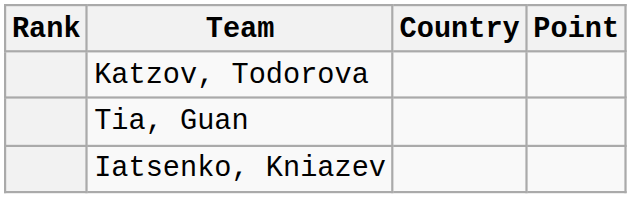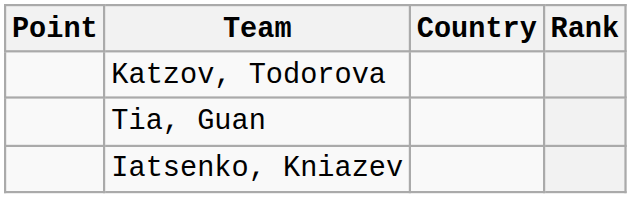columns swapped: Rank <-> Point
